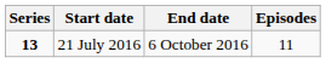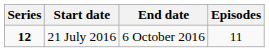21 July 2016 | Series: 13 -> 12
